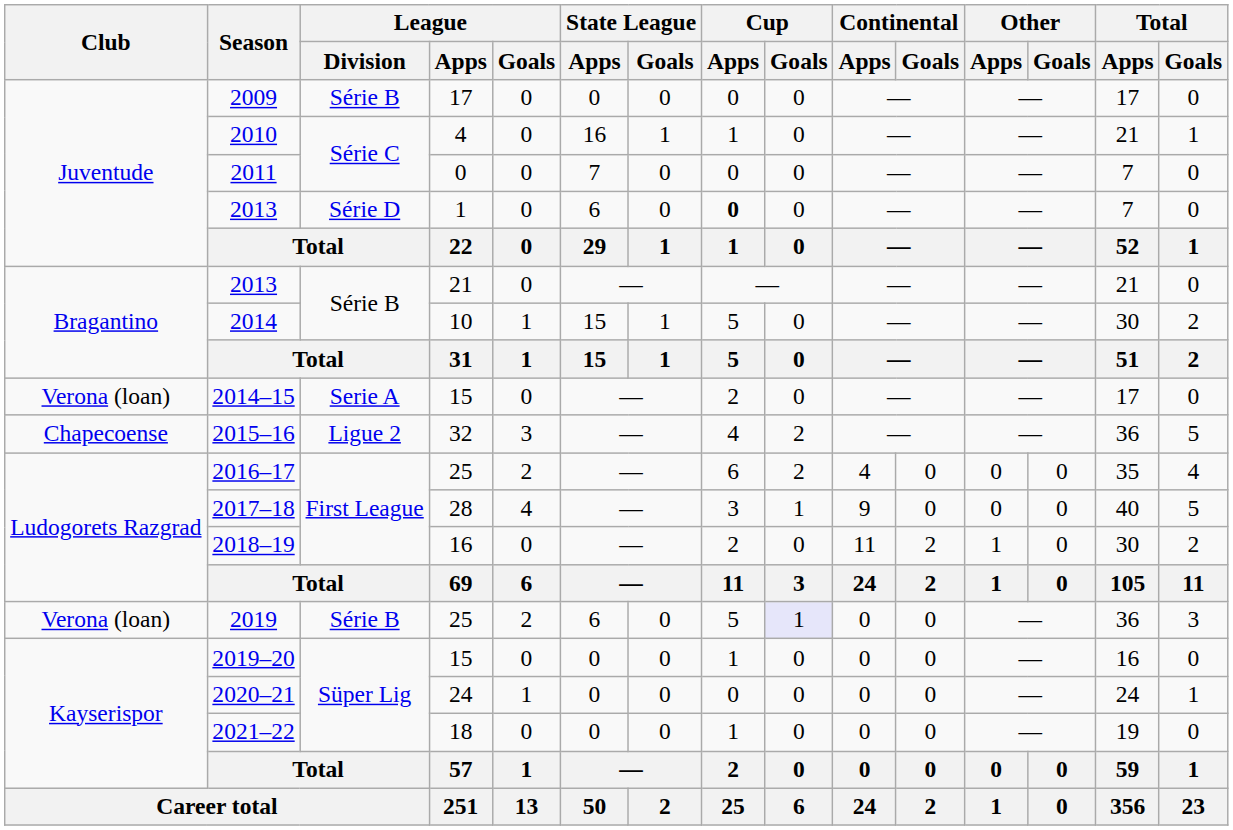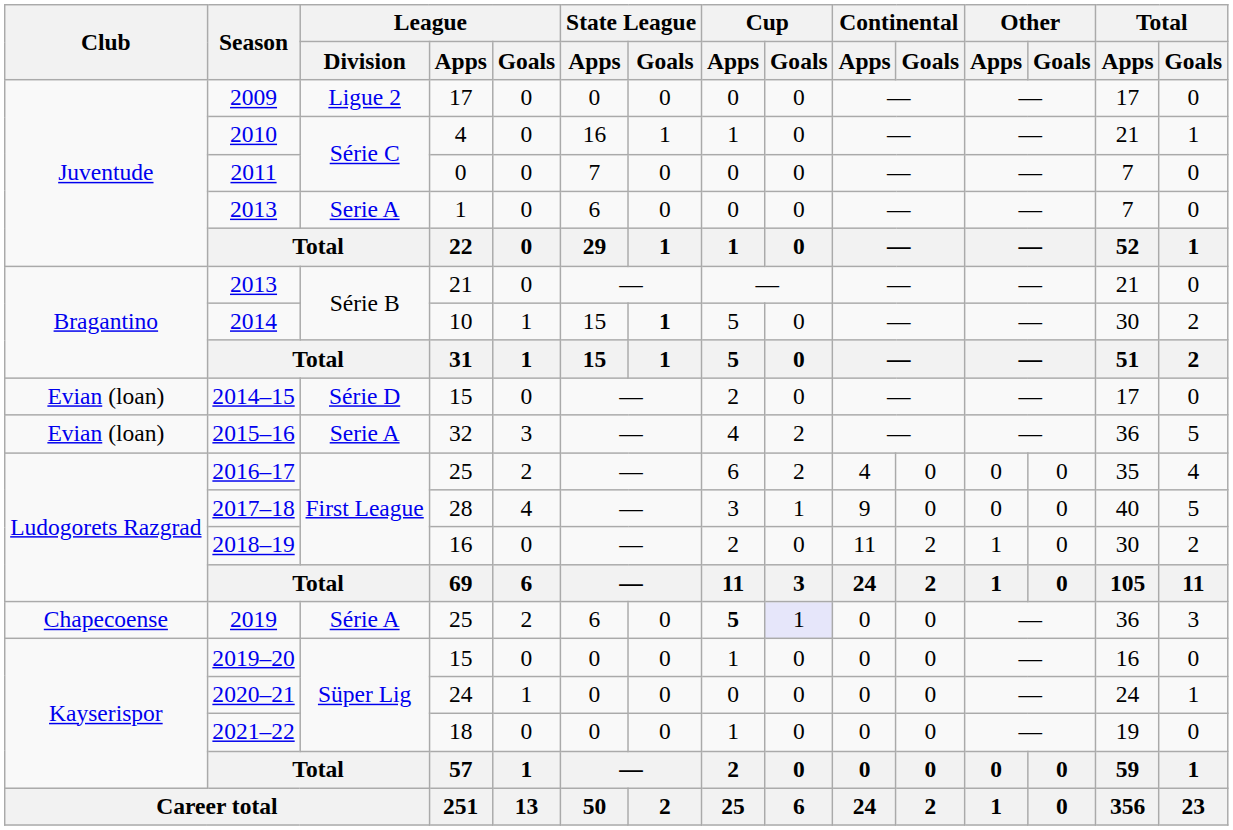2009 | League / Division: Série B -> Ligue 2
2013 / 1 | League / Division: Série D -> Serie A
2013 / 1 | Cup / Apps: bold -> normal
2014 | State League / Goals: normal -> bold
2014–15 | Club: Verona (loan) -> Evian (loan)
2014–15 | League / Division: Serie A -> Série D
2015–16 | Club: Chapecoense -> Evian (loan)
2015–16 | League / Division: Ligue 2 -> Serie A
2019 | Club: Verona (loan) -> Chapecoense
2019 | League / Division: Série B -> Série A
2019 | Cup / Apps: normal -> bold
